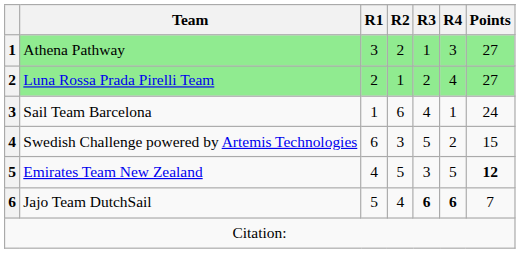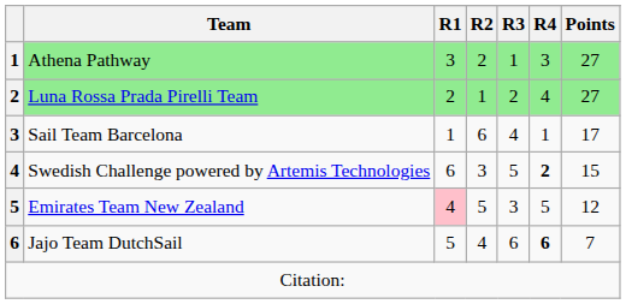Sail Team Barcelona | Points: 24 -> 17
Swedish Challenge powered by Artemis Technologies | R4: normal -> bold
Emirates Team New Zealand | R1: no background -> pink background
Emirates Team New Zealand | Points: bold -> normal
Jajo Team DutchSail | R3: bold -> normal
